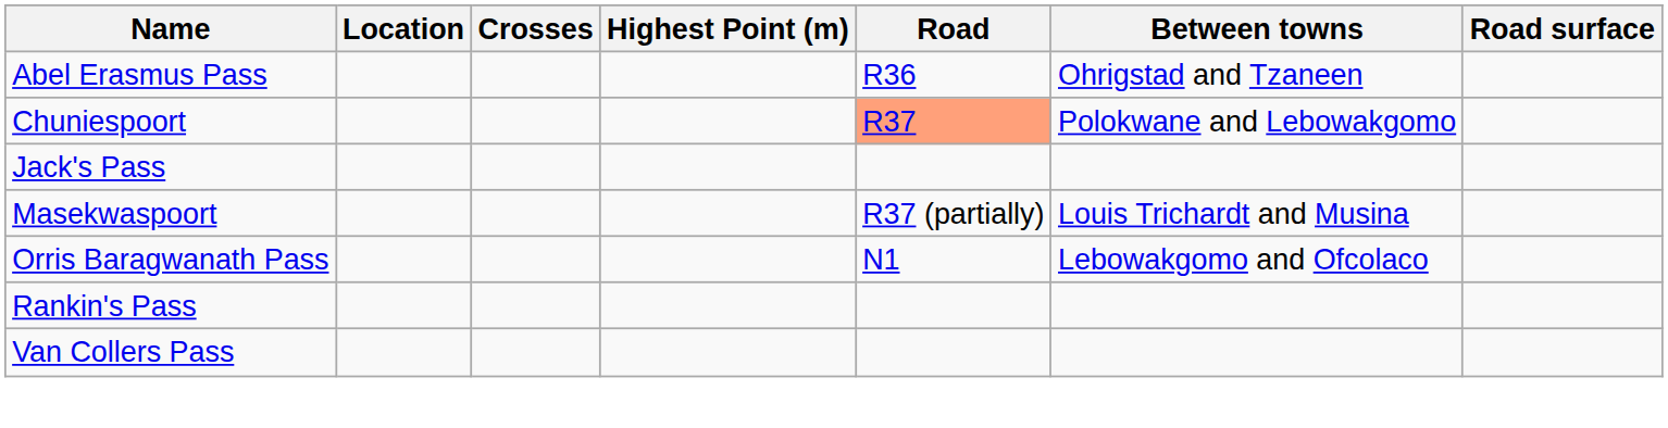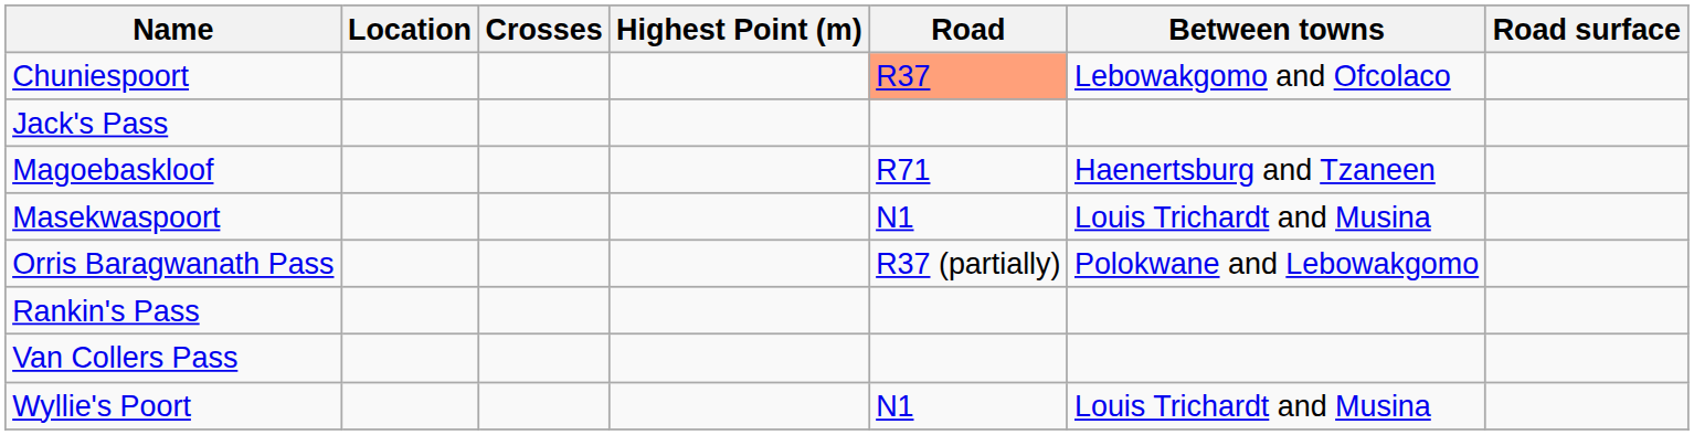- row: Abel Erasmus Pass | R36 | Ohrigstad and Tzaneen
Chuniespoort | Between towns: Polokwane and Lebowakgomo -> Lebowakgomo and Ofcolaco
+ row: Magoebaskloof | R71 | Haenertsburg and Tzaneen
Masekwaspoort | Road: R37 (partially) -> N1
Orris Baragwanath Pass | Road: N1 -> R37 (partially)
Orris Baragwanath Pass | Between towns: Lebowakgomo and Ofcolaco -> Polokwane and Lebowakgomo
+ row: Wyllie's Poort | N1 | Louis Trichardt and Musina
